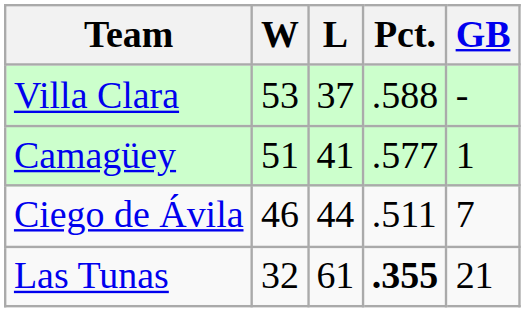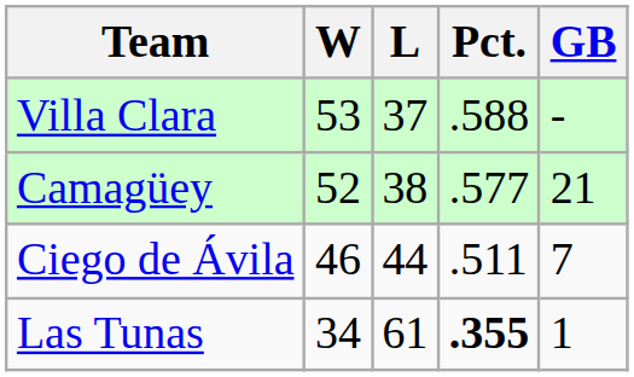Camagüey | W: 51 -> 52
Camagüey | L: 41 -> 38
Camagüey | GB: 1 -> 21
Las Tunas | W: 32 -> 34
Las Tunas | GB: 21 -> 1
